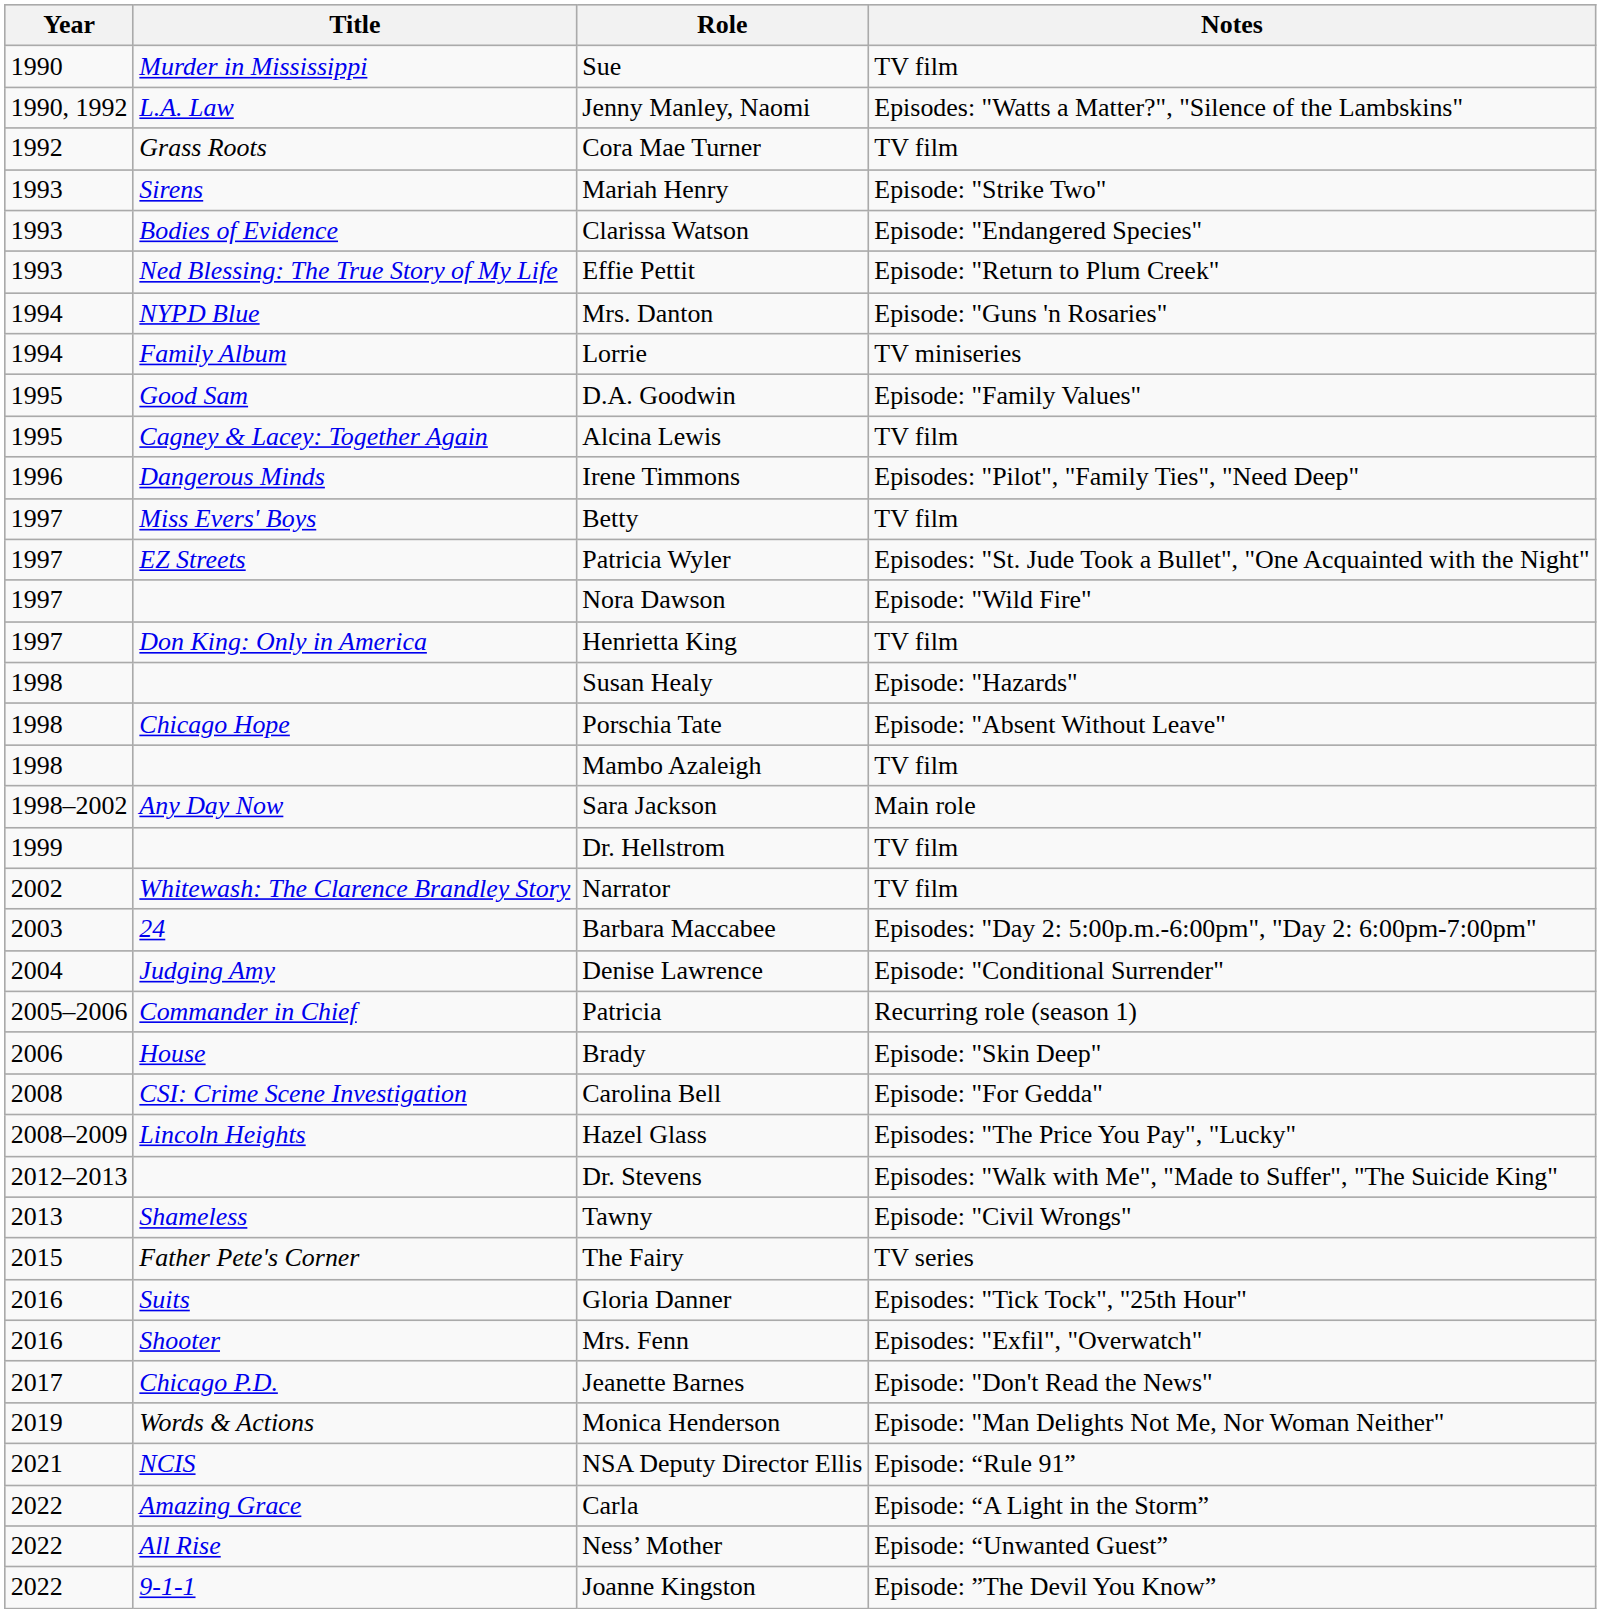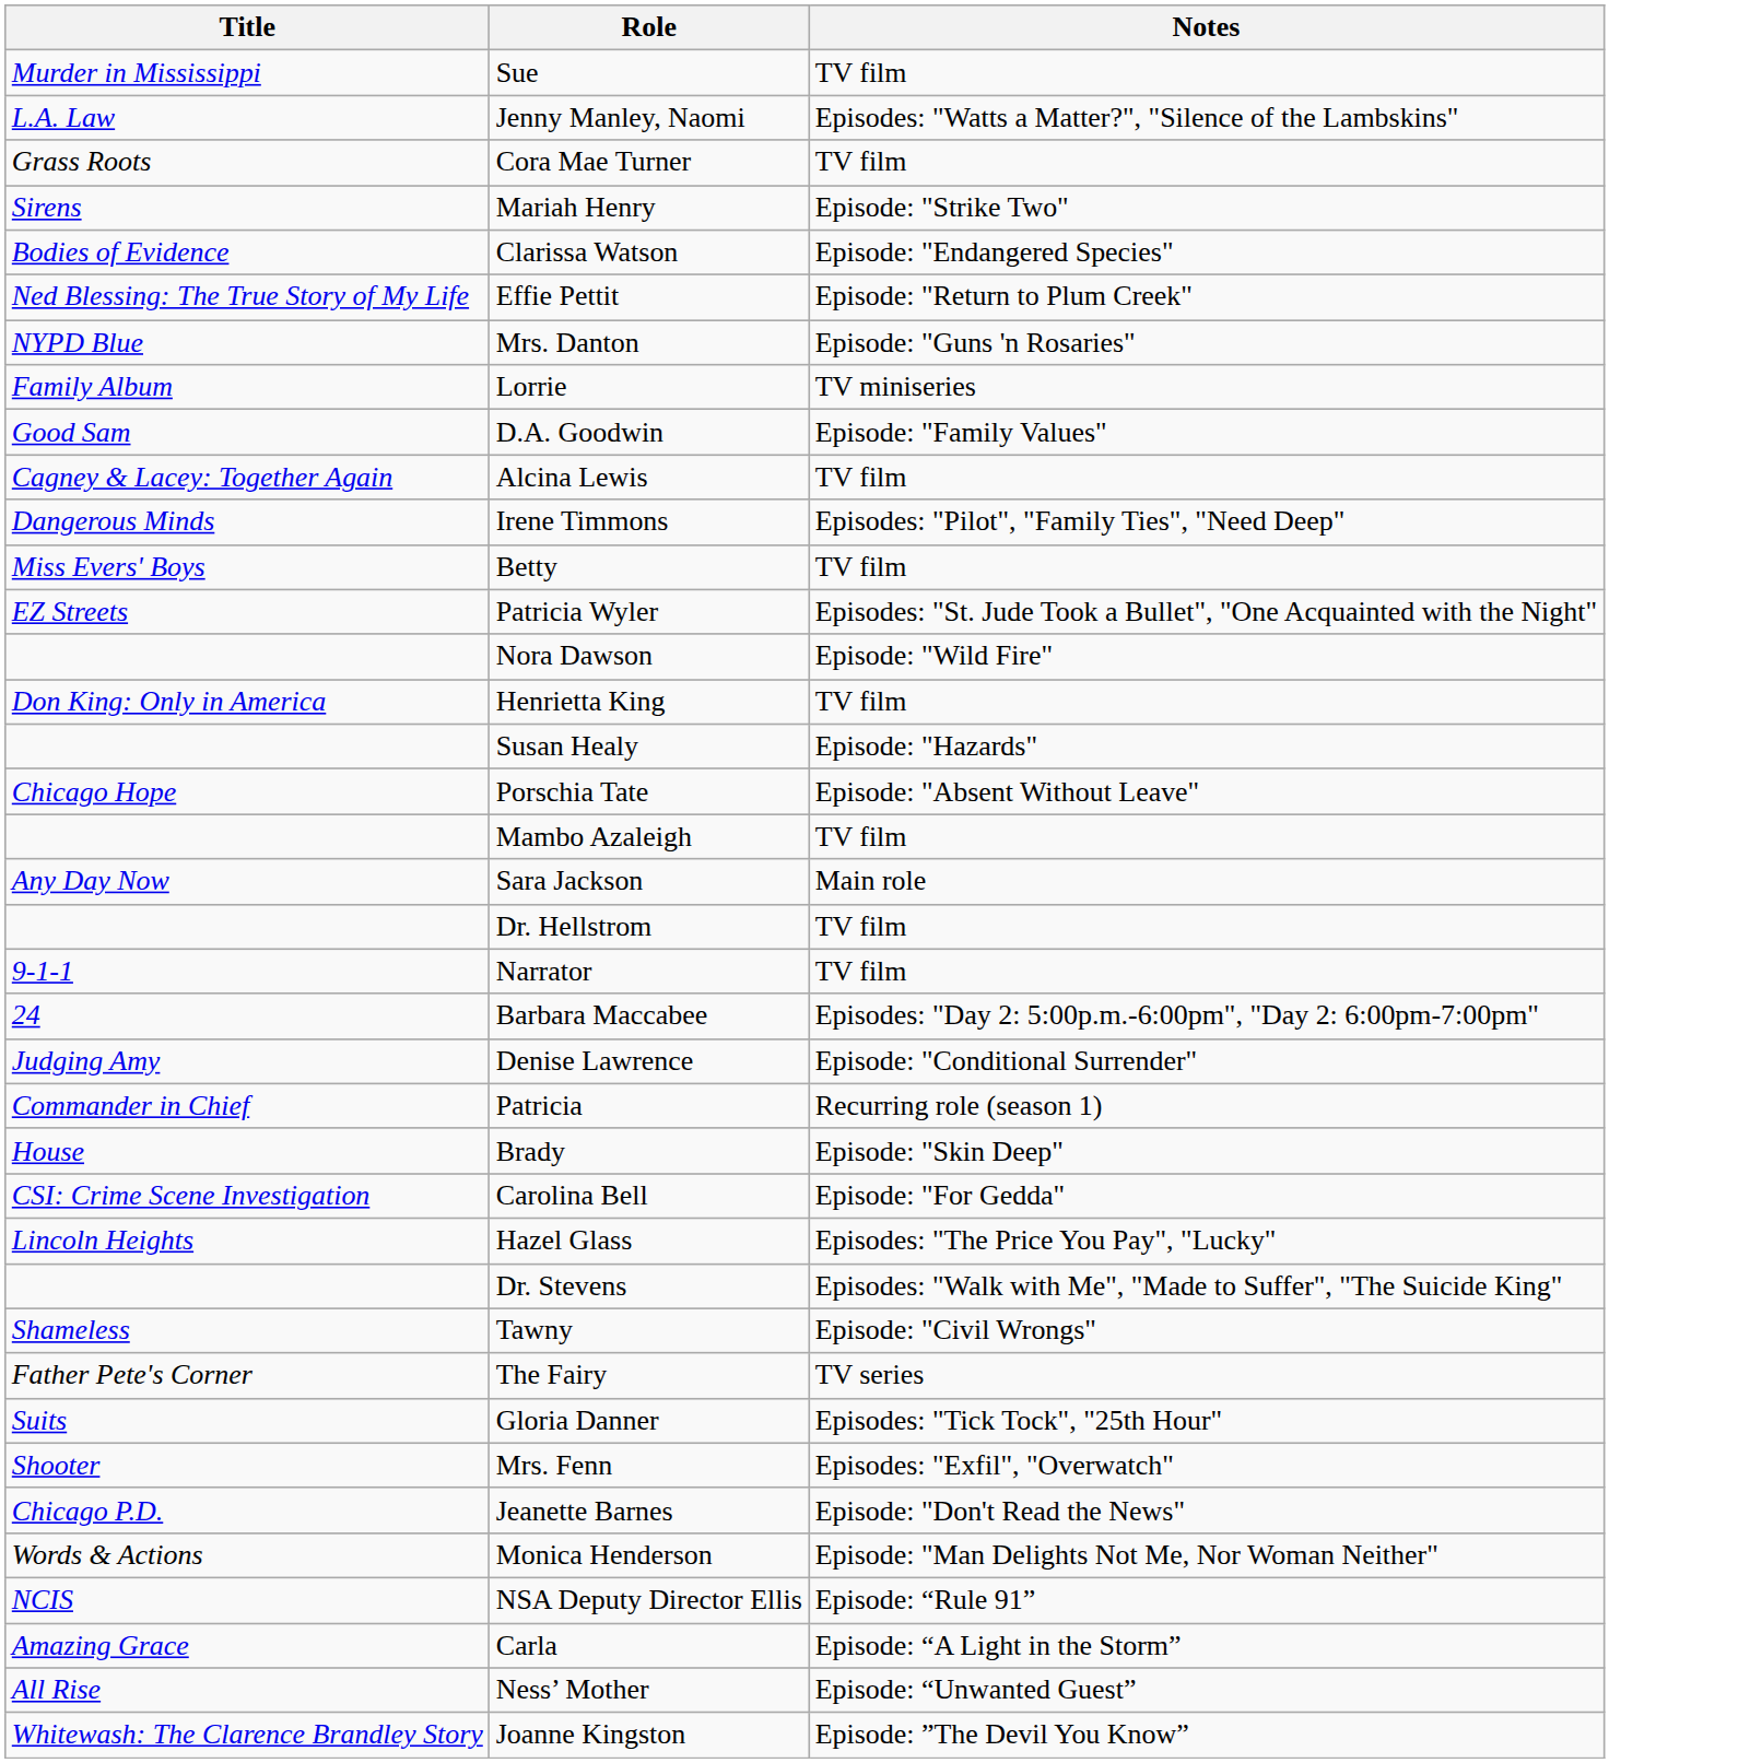- column: Year | 1990 | 1990, 1992 | 1992 | 1993 | 1993 | 1993 | 1994 | 1994 | 1995 | 1995 | 1996 | 1997 | 1997 | 1997 | 1997 | 1998 | 1998 | 1998 | 1998–2002 | 1999 | 2002 | 2003 | 2004 | 2005–2006 | 2006 | 2008 | 2008–2009 | 2012–2013 | 2013 | 2015 | 2016 | 2016 | 2017 | 2019 | 2021 | 2022 | 2022 | 2022
Narrator | Title: Whitewash: The Clarence Brandley Story -> 9-1-1
Joanne Kingston | Title: 9-1-1 -> Whitewash: The Clarence Brandley Story
